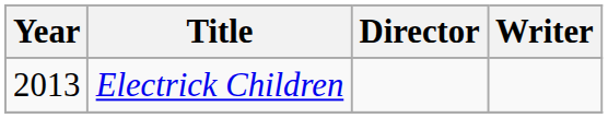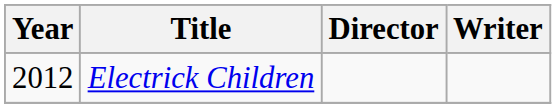Electrick Children | Year: 2013 -> 2012
